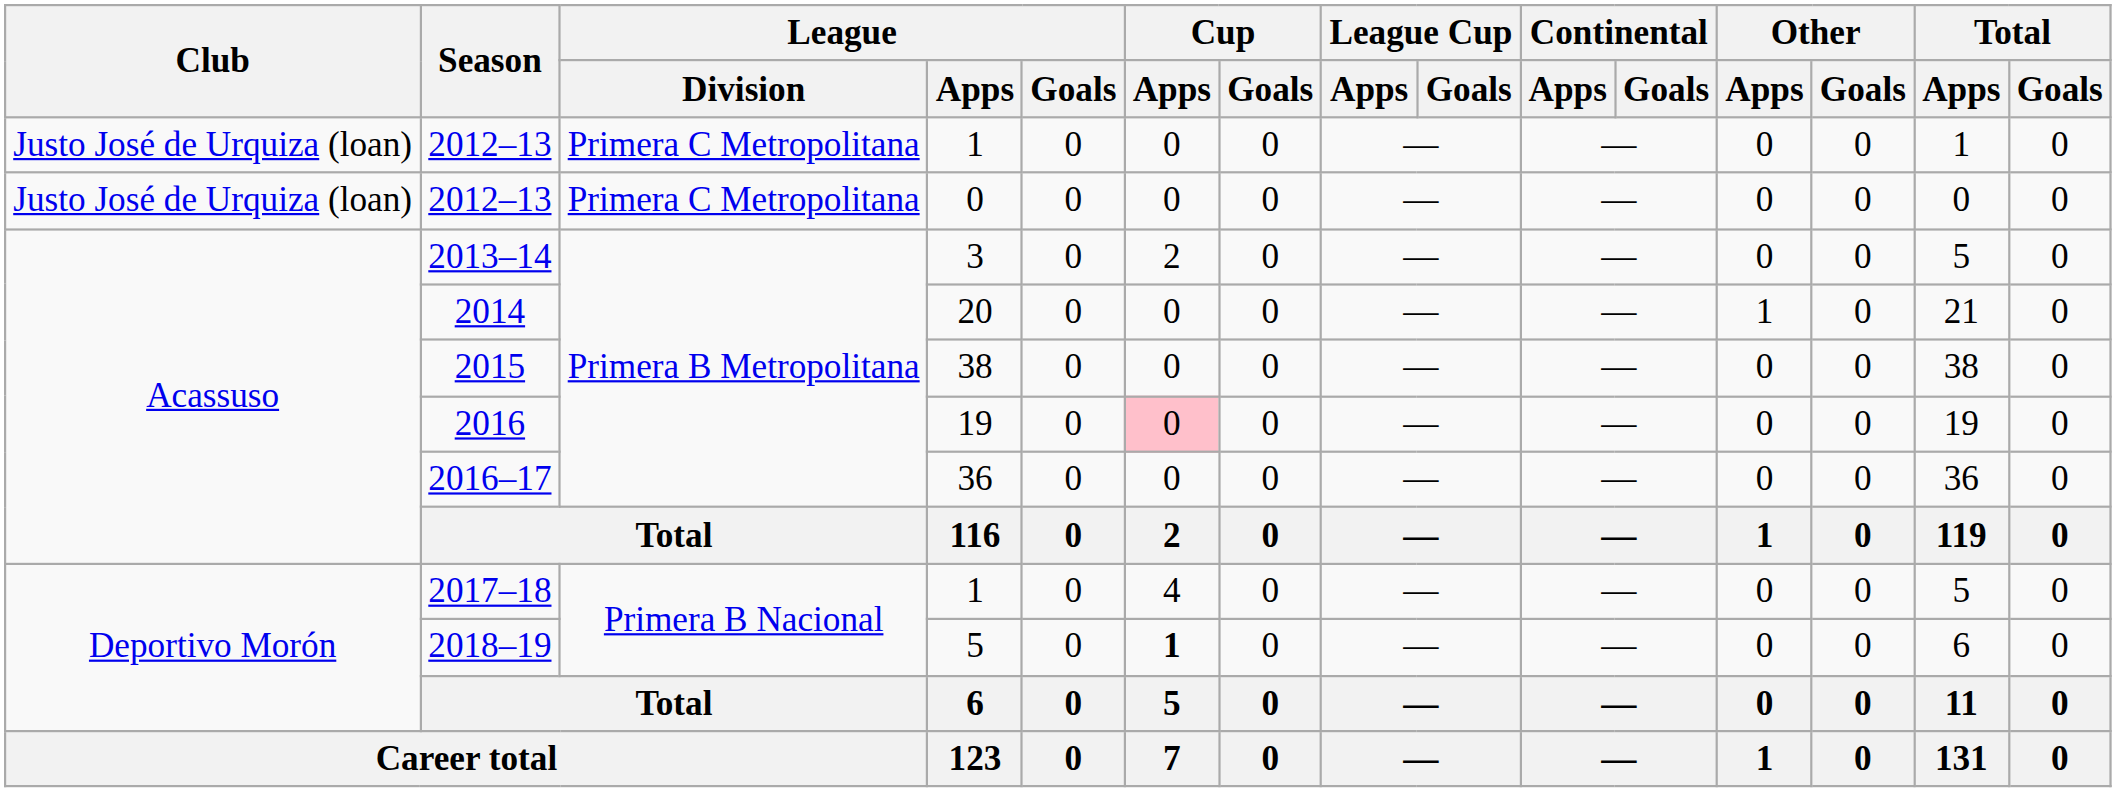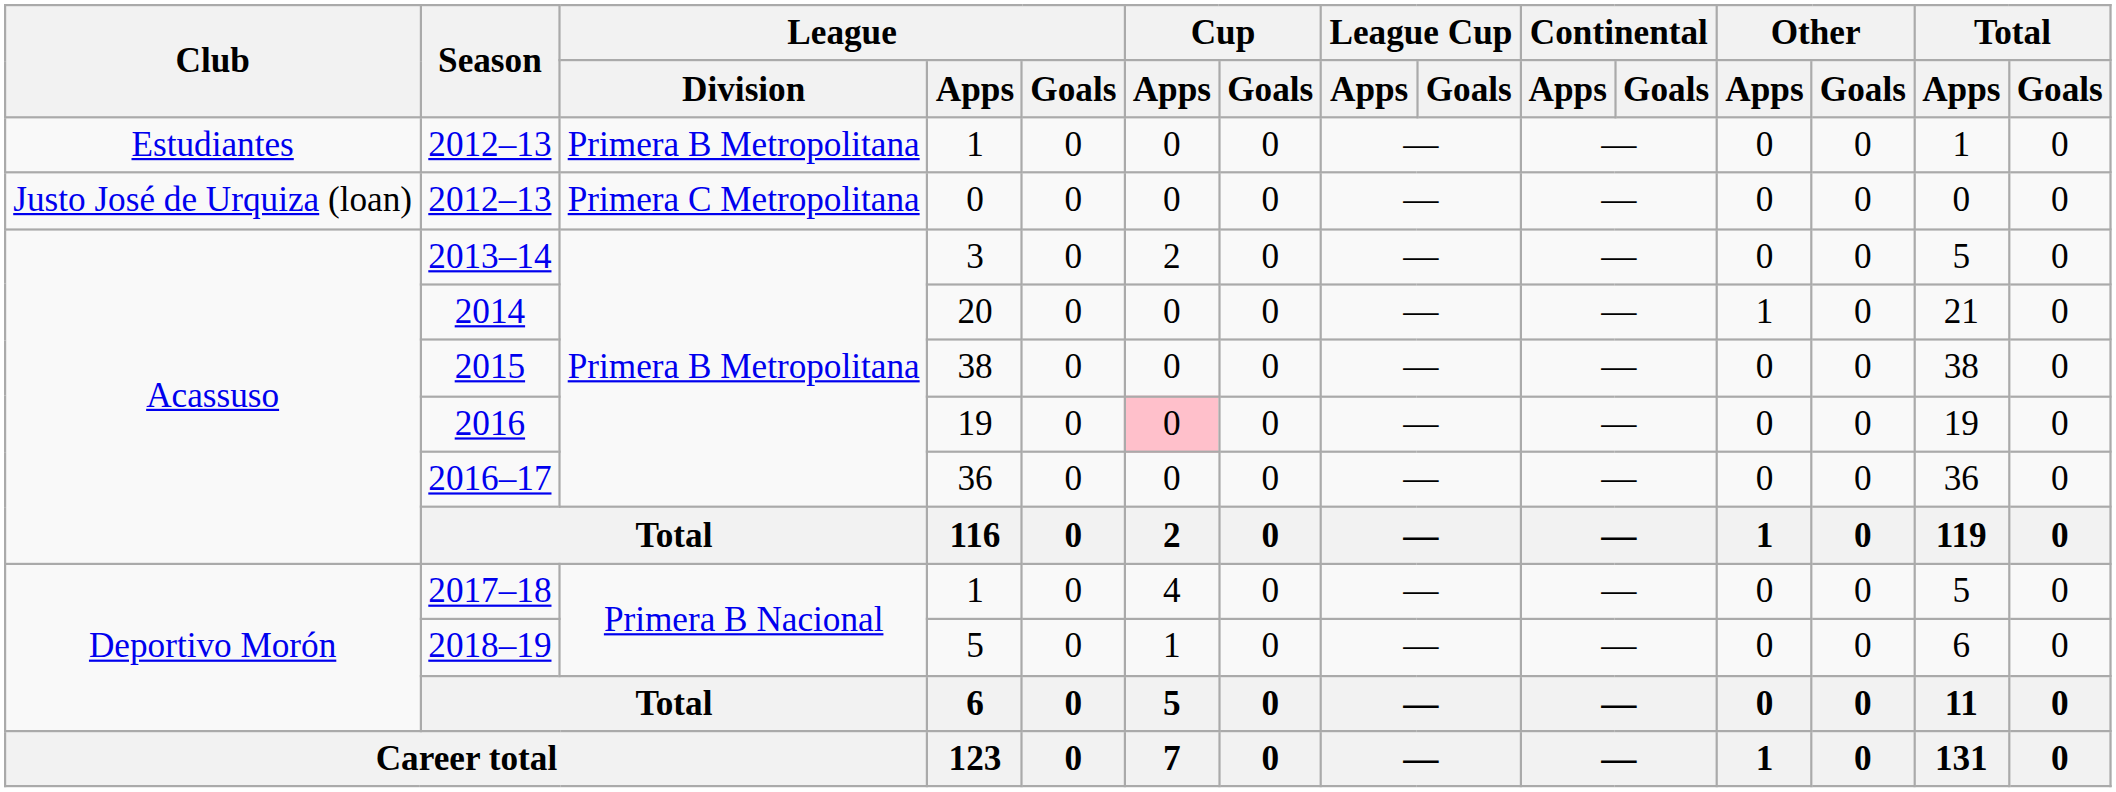2012–13 / 1 | Club: Justo José de Urquiza (loan) -> Estudiantes
2012–13 / 1 | League / Division: Primera C Metropolitana -> Primera B Metropolitana
2018–19 | Cup / Apps: bold -> normal
